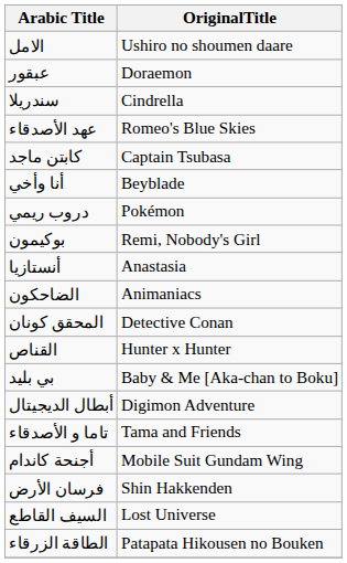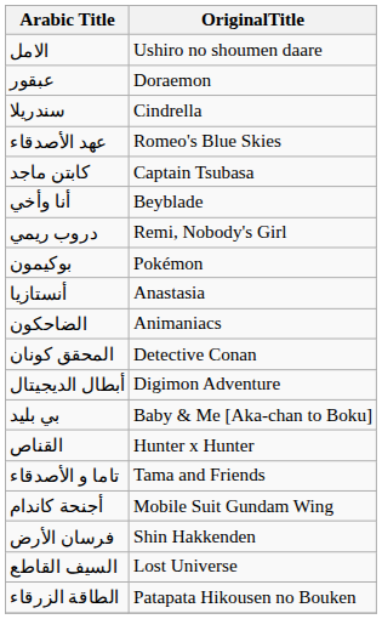دروب ريمي | OriginalTitle: Pokémon -> Remi, Nobody's Girl
بوكيمون | OriginalTitle: Remi, Nobody's Girl -> Pokémon
rows swapped: القناص <-> أبطال الديجيتال
